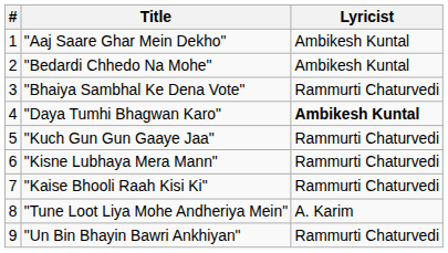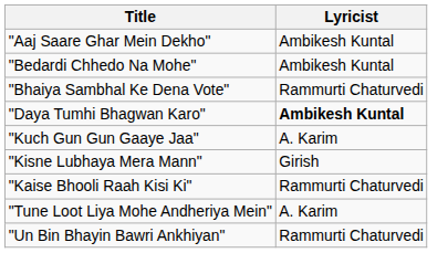- column: # | 1 | 2 | 3 | 4 | 5 | 6 | 7 | 8 | 9
"Kuch Gun Gun Gaaye Jaa" | Lyricist: Rammurti Chaturvedi -> A. Karim
"Kisne Lubhaya Mera Mann" | Lyricist: Rammurti Chaturvedi -> Girish
